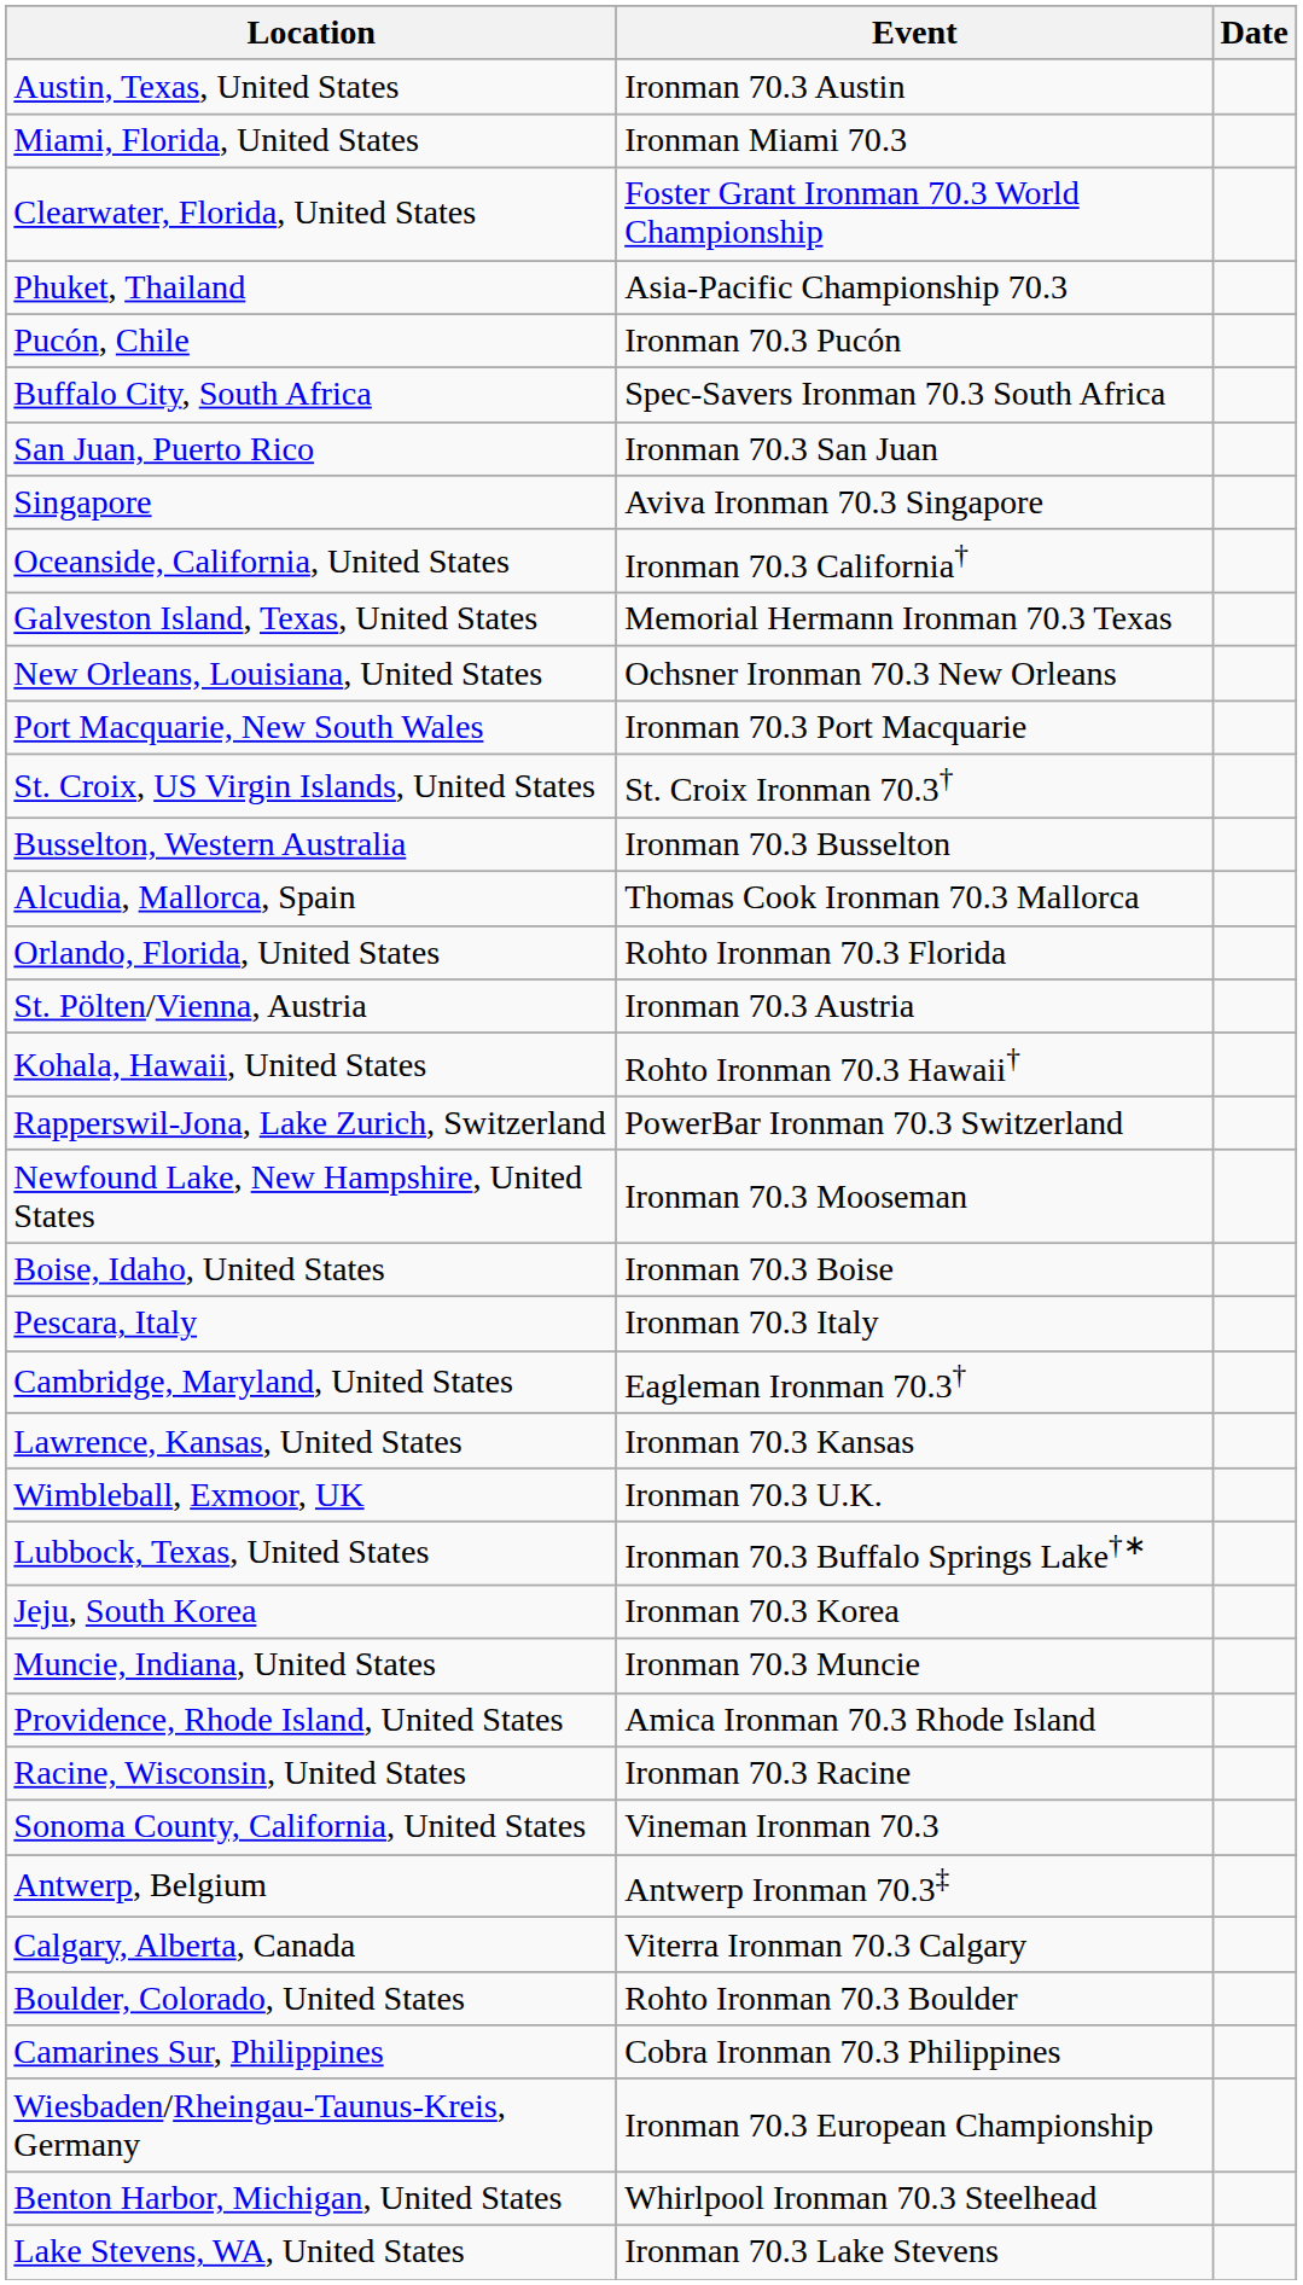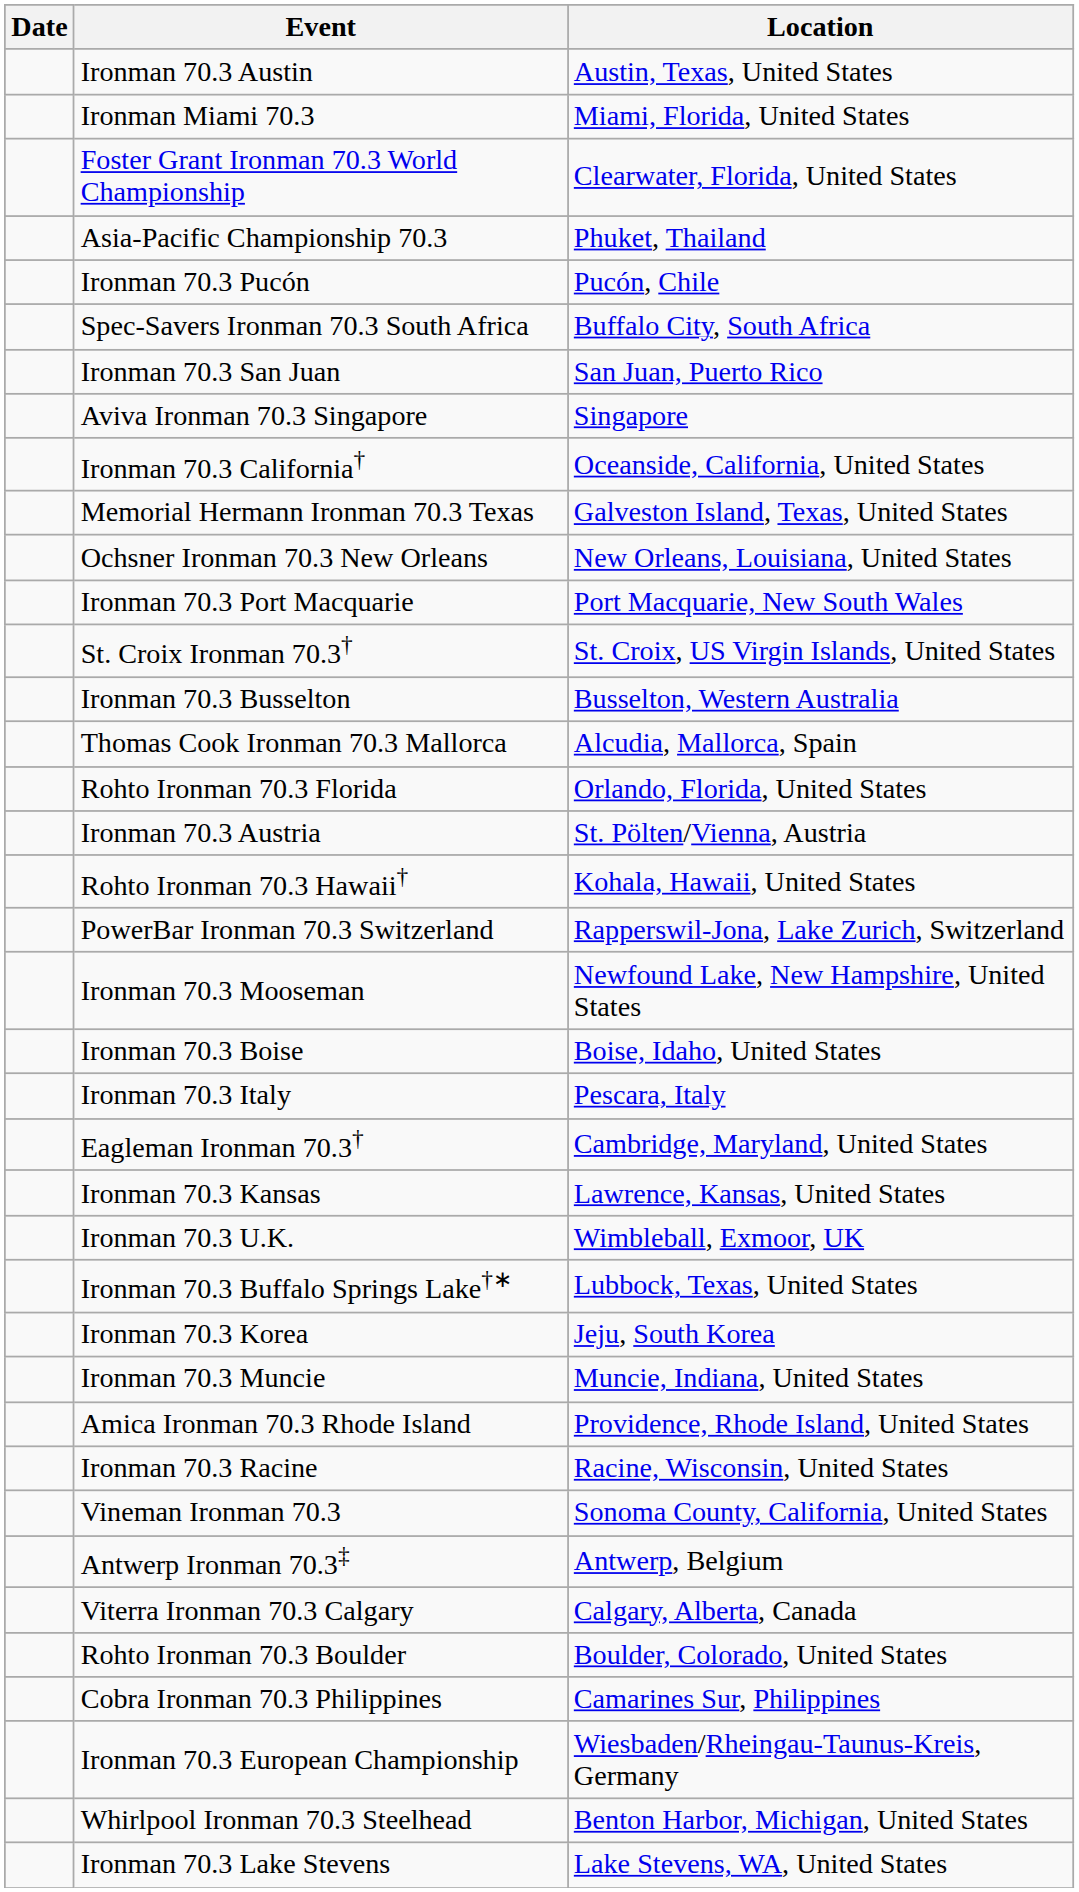columns swapped: Date <-> Location
